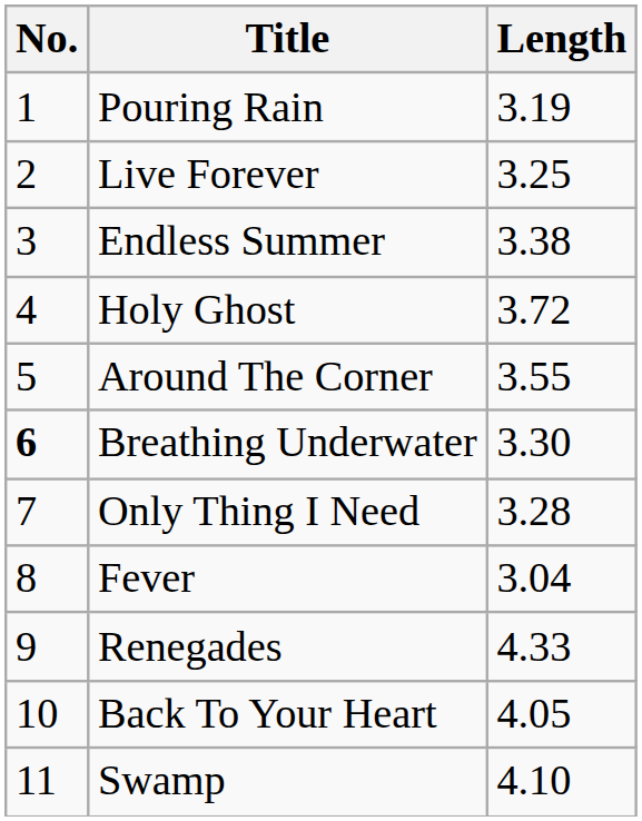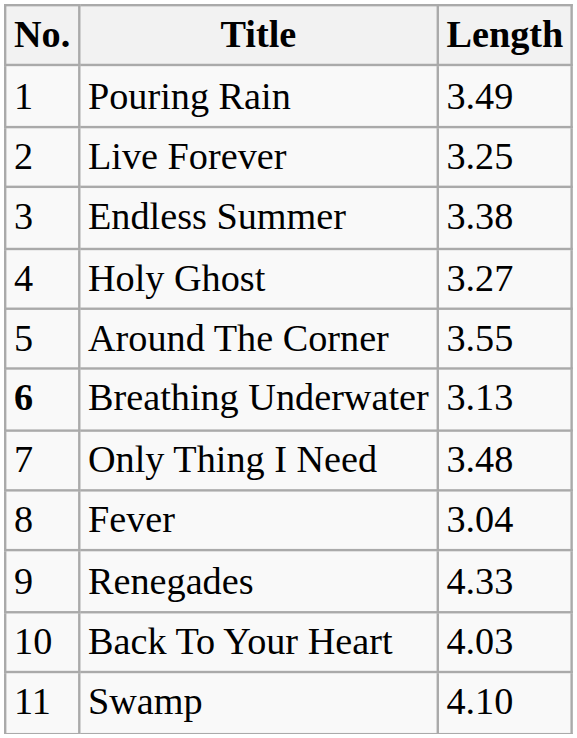Pouring Rain | Length: 3.19 -> 3.49
Holy Ghost | Length: 3.72 -> 3.27
Breathing Underwater | Length: 3.30 -> 3.13
Only Thing I Need | Length: 3.28 -> 3.48
Back To Your Heart | Length: 4.05 -> 4.03
